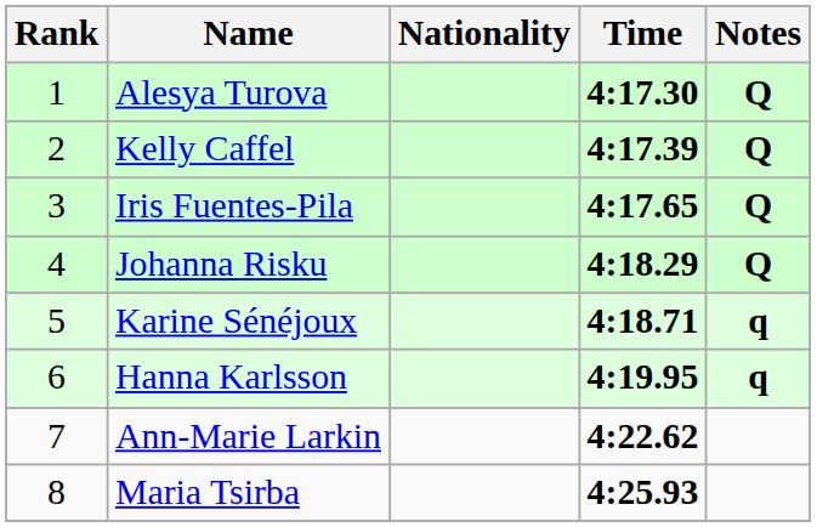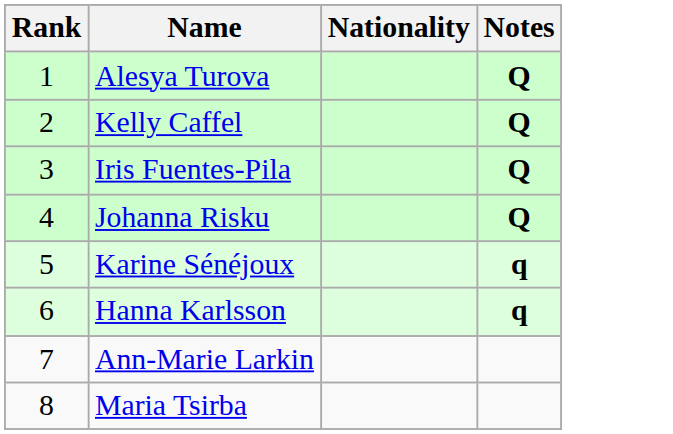- column: Time | 4:17.30 | 4:17.39 | 4:17.65 | 4:18.29 | 4:18.71 | 4:19.95 | 4:22.62 | 4:25.93
